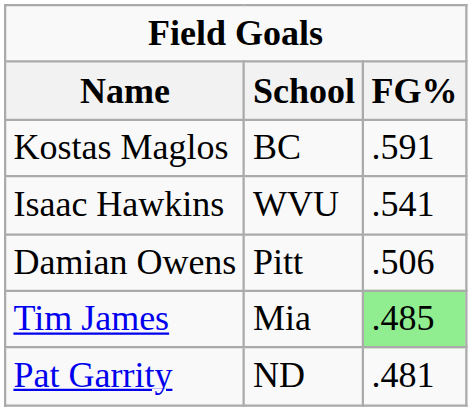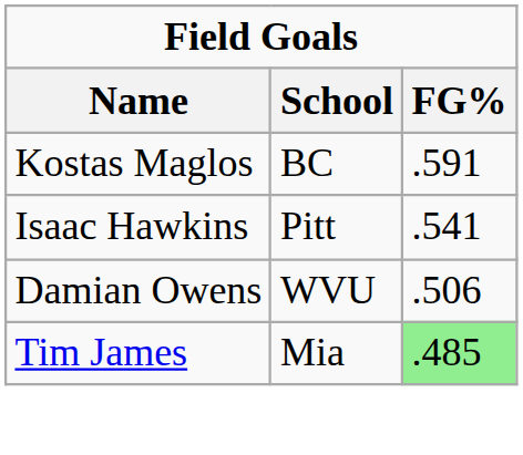Isaac Hawkins | School: WVU -> Pitt
Damian Owens | School: Pitt -> WVU
- row: Pat Garrity | ND | .481
